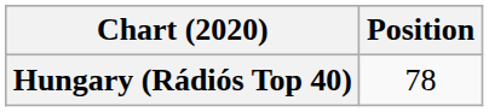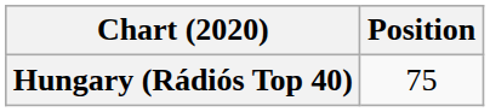Hungary (Rádiós Top 40) | Position: 78 -> 75
